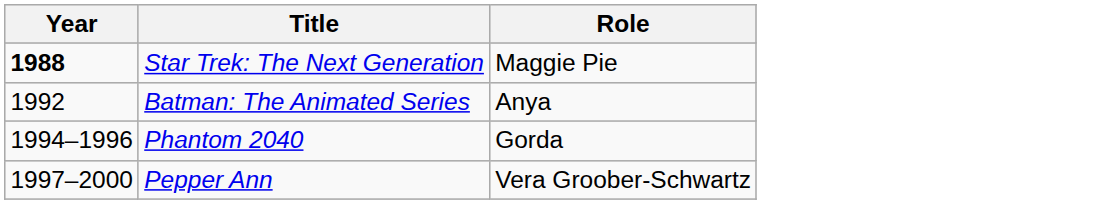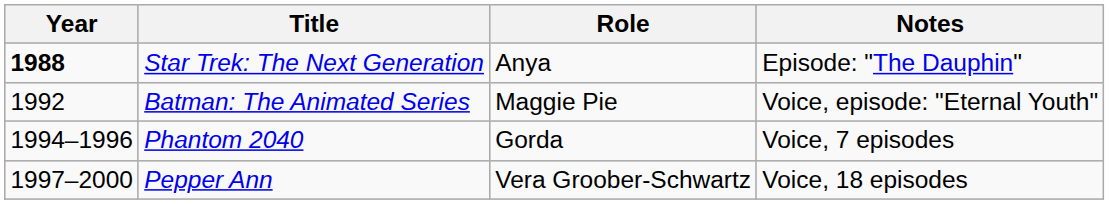+ column: Notes | Episode: "The Dauphin" | Voice, episode: "Eternal Youth" | Voice, 7 episodes | Voice, 18 episodes
Star Trek: The Next Generation | Role: Maggie Pie -> Anya
Batman: The Animated Series | Role: Anya -> Maggie Pie
